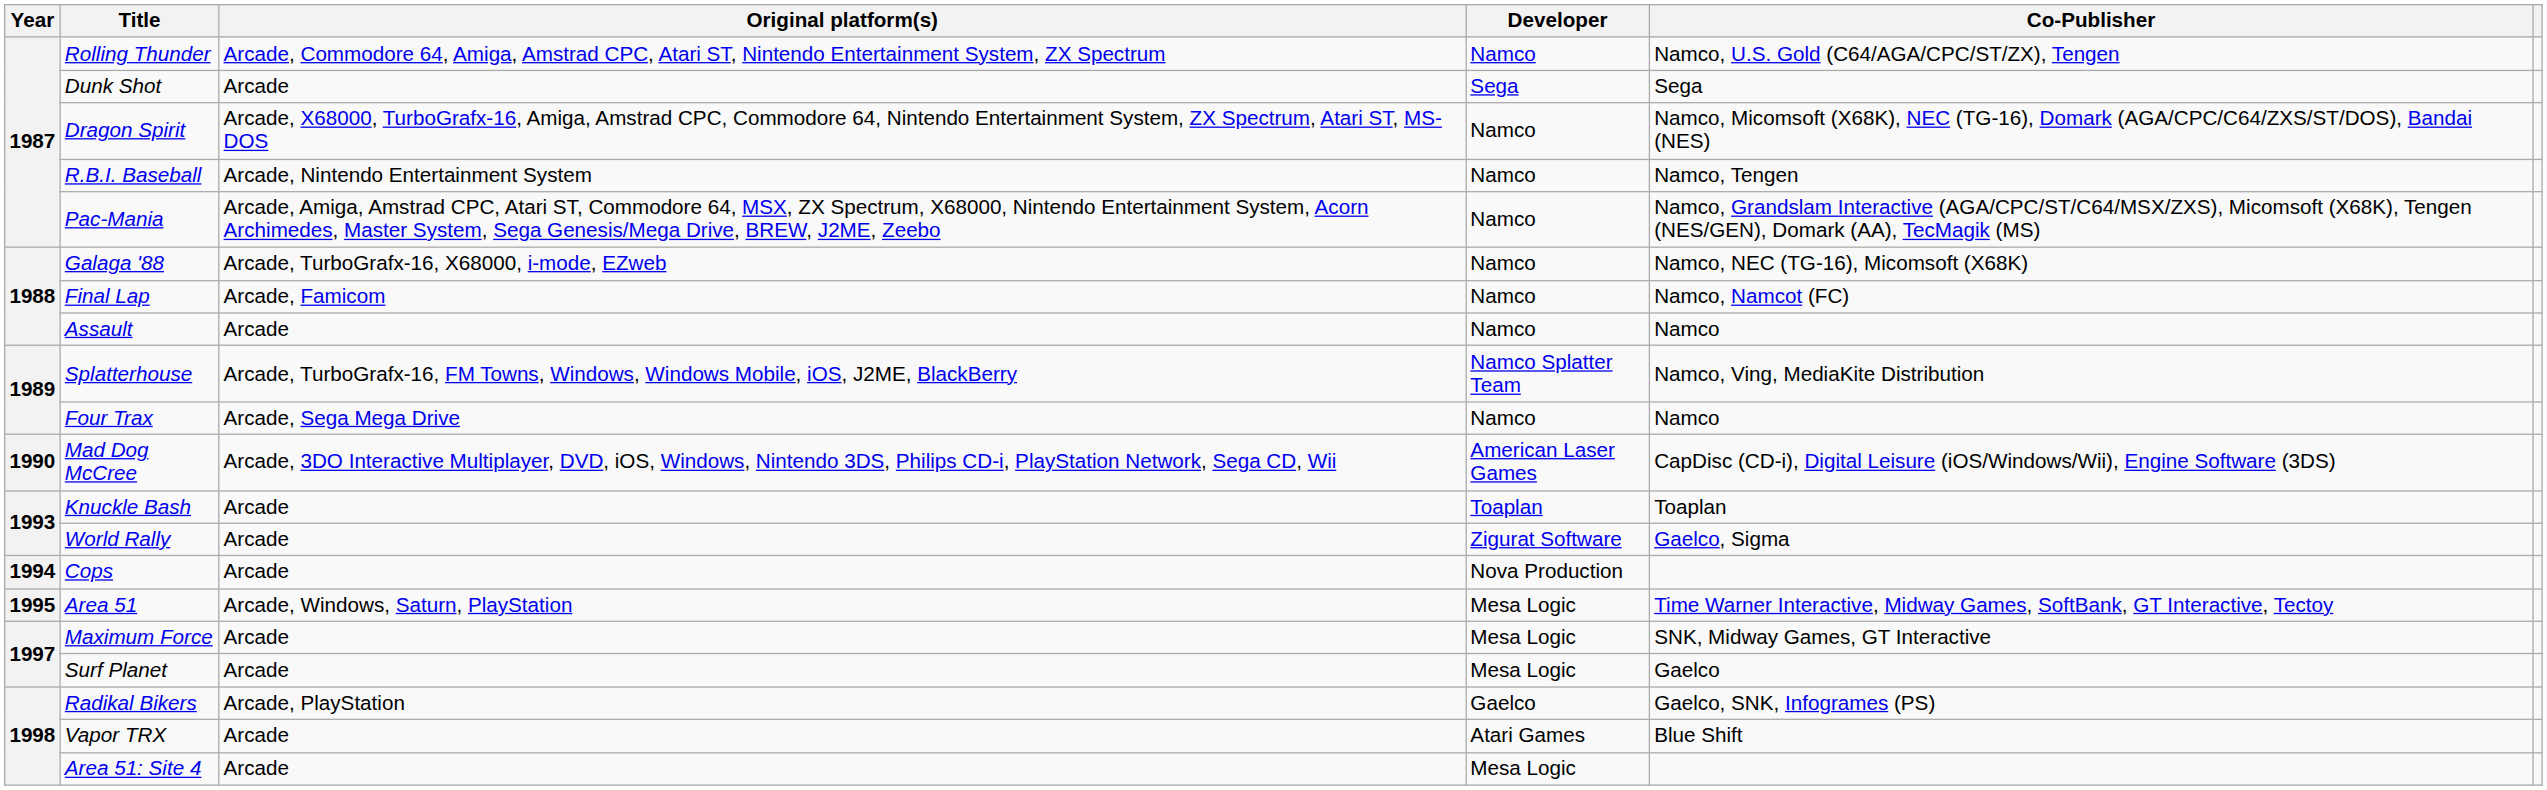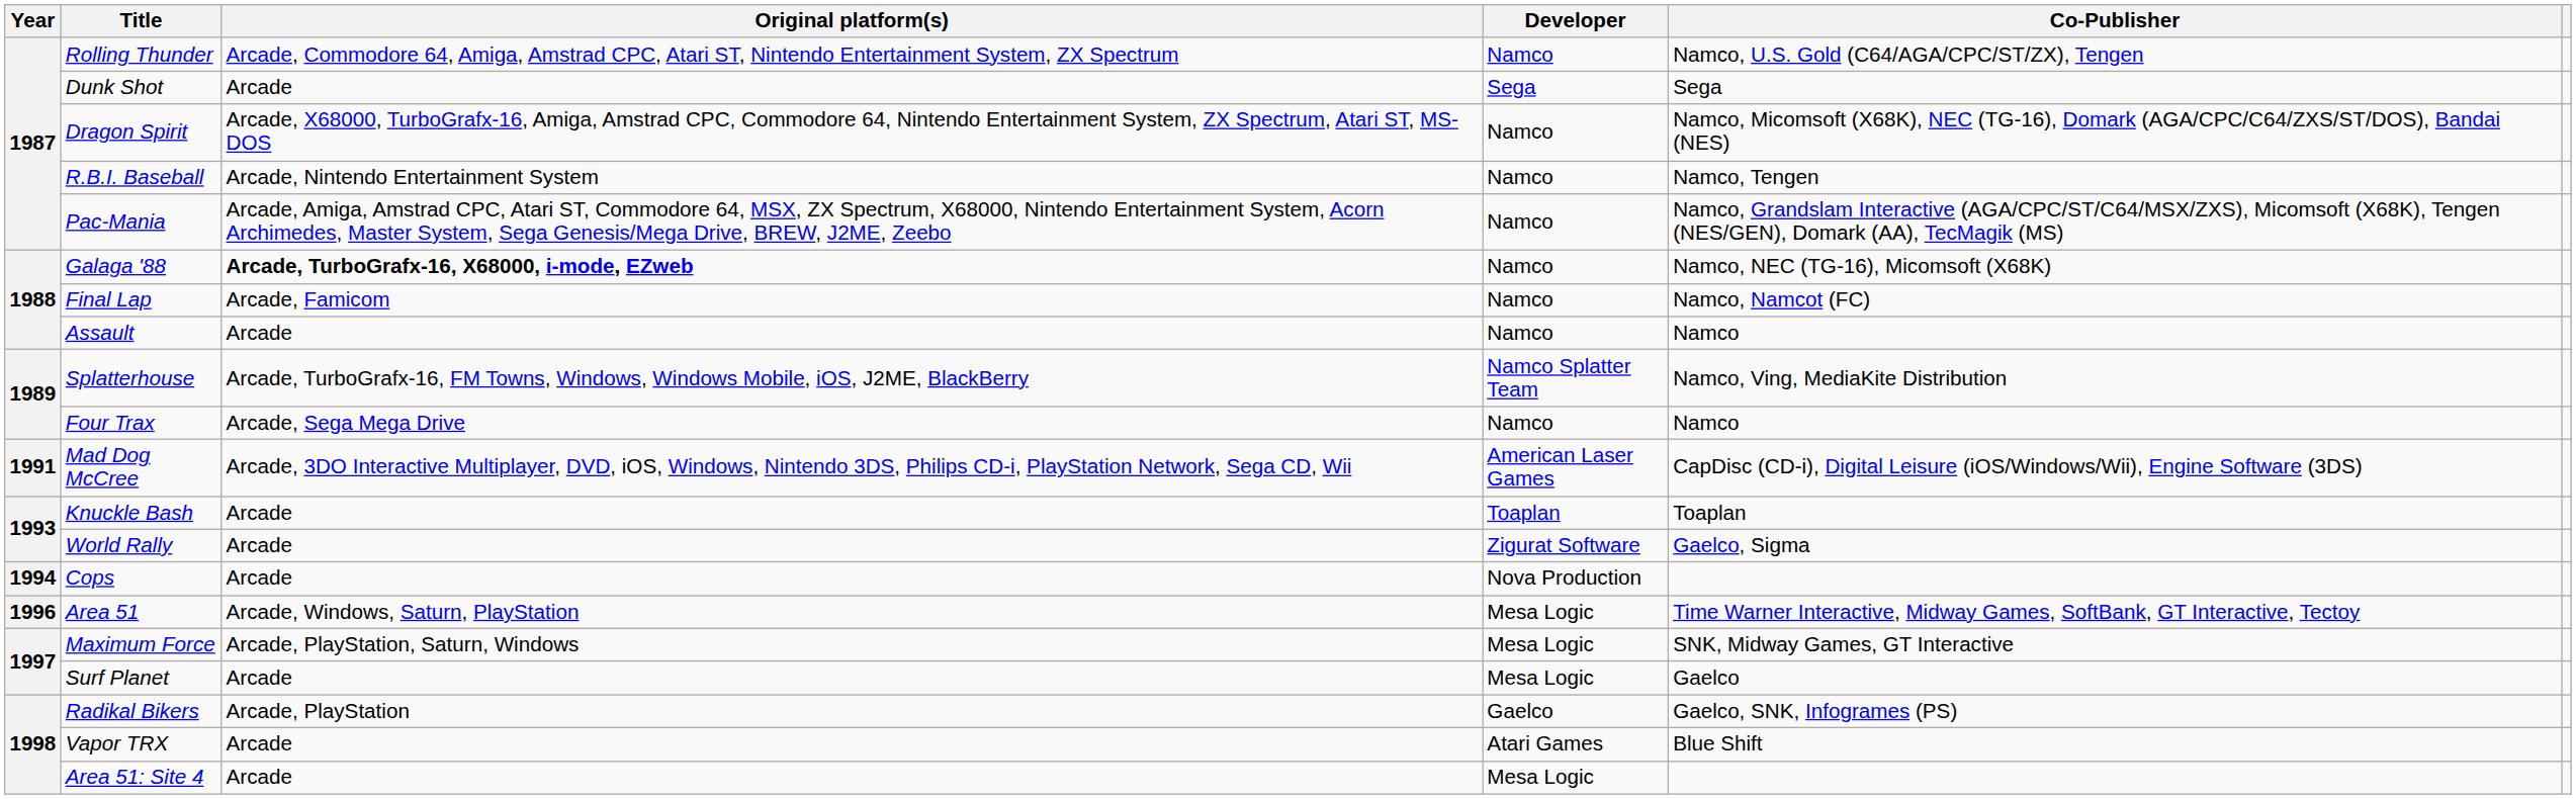Galaga '88 | Original platform(s): normal -> bold
Mad Dog McCree | Year: 1990 -> 1991
Area 51 | Year: 1995 -> 1996
Maximum Force | Original platform(s): Arcade -> Arcade, PlayStation, Saturn, Windows
